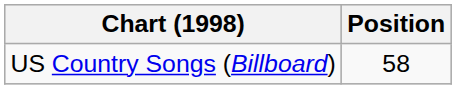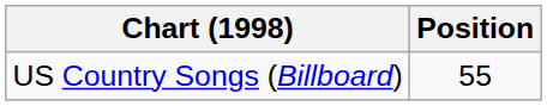US Country Songs (Billboard) | Position: 58 -> 55
